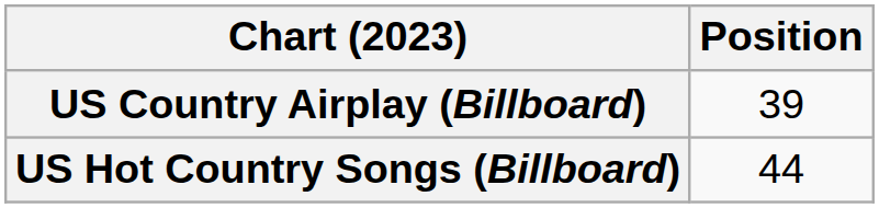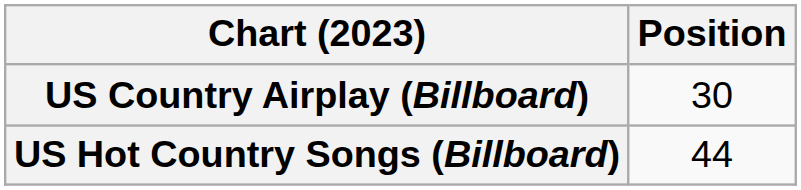US Country Airplay (Billboard) | Position: 39 -> 30
